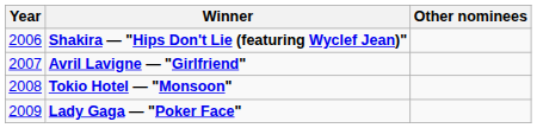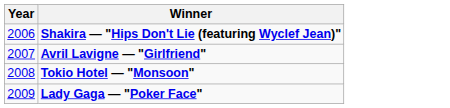- column: Other nominees
